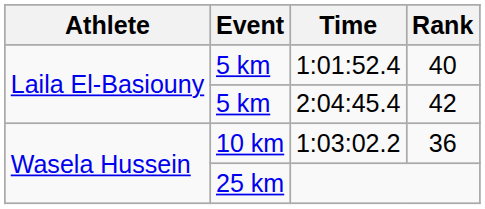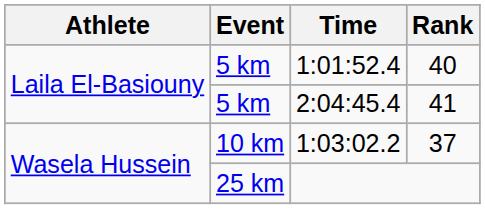2:04:45.4 | Rank: 42 -> 41
1:03:02.2 | Rank: 36 -> 37
